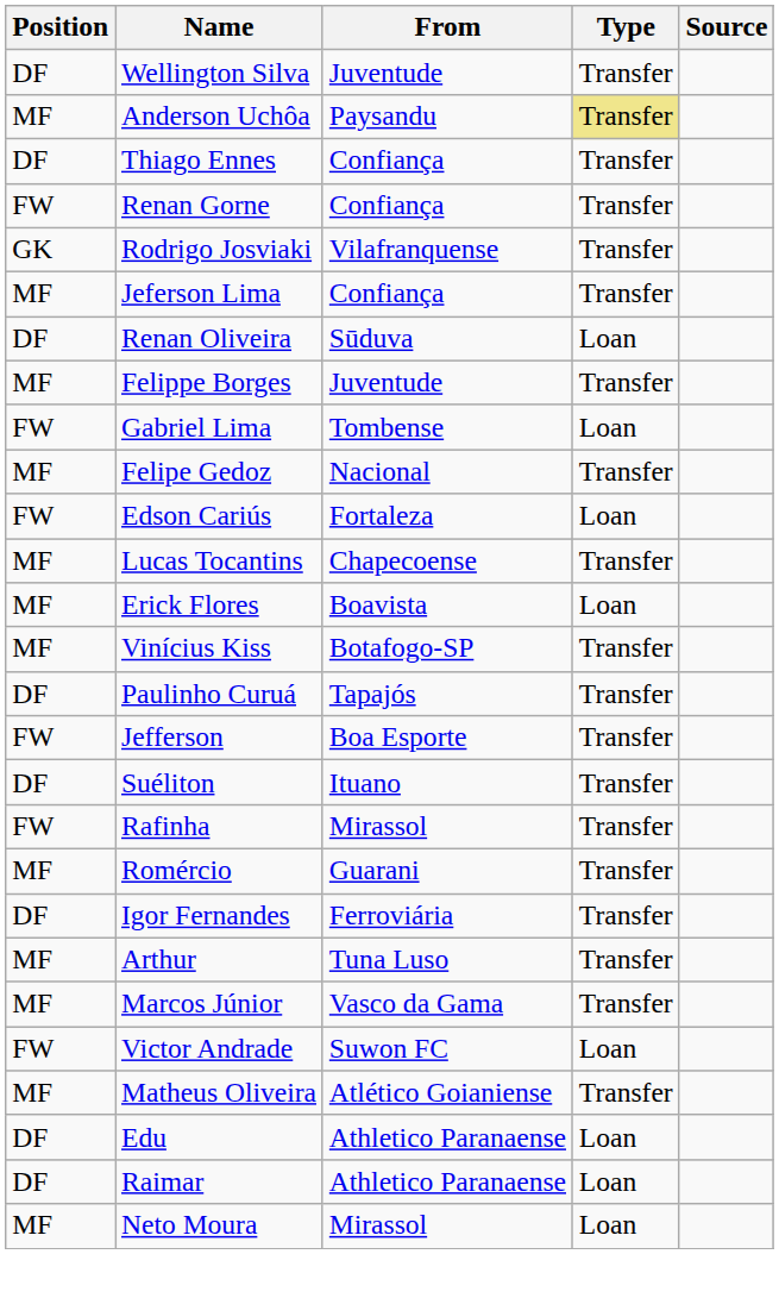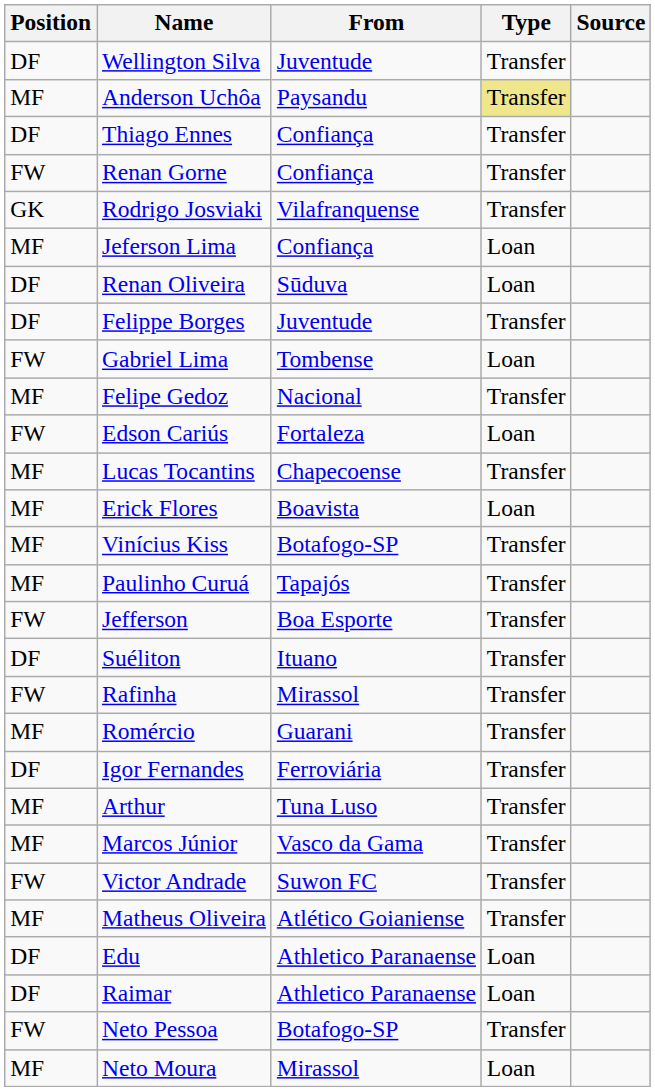Jeferson Lima | Type: Transfer -> Loan
Felippe Borges | Position: MF -> DF
Paulinho Curuá | Position: DF -> MF
Victor Andrade | Type: Loan -> Transfer
+ row: FW | Neto Pessoa | Botafogo-SP | Transfer
